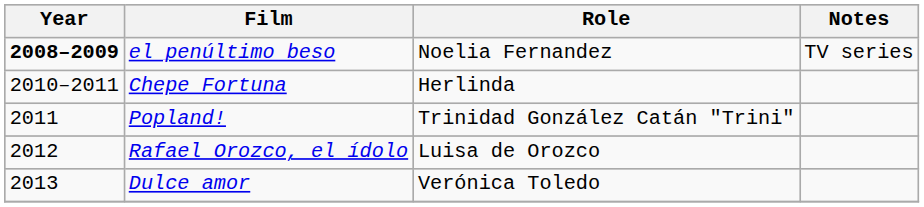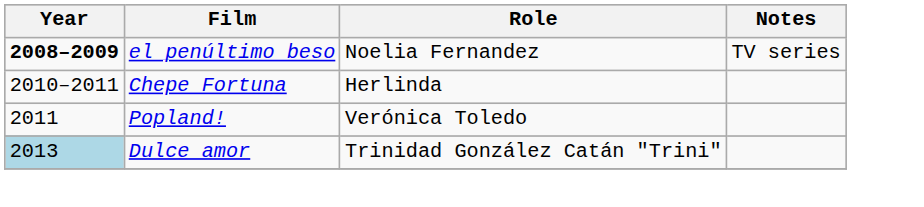Popland! | Role: Trinidad González Catán "Trini" -> Verónica Toledo
- row: 2012 | Rafael Orozco, el ídolo | Luisa de Orozco
Dulce amor | Year: no background -> lightblue background
Dulce amor | Role: Verónica Toledo -> Trinidad González Catán "Trini"
